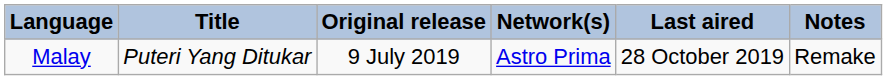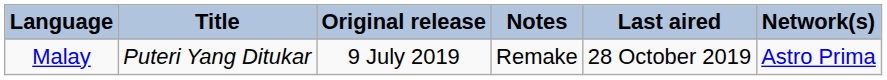columns swapped: Network(s) <-> Notes
